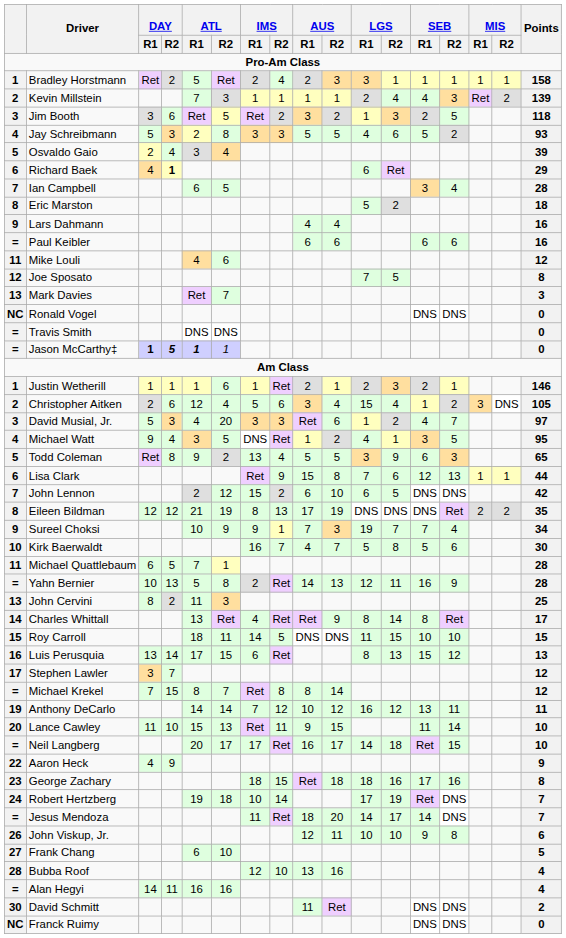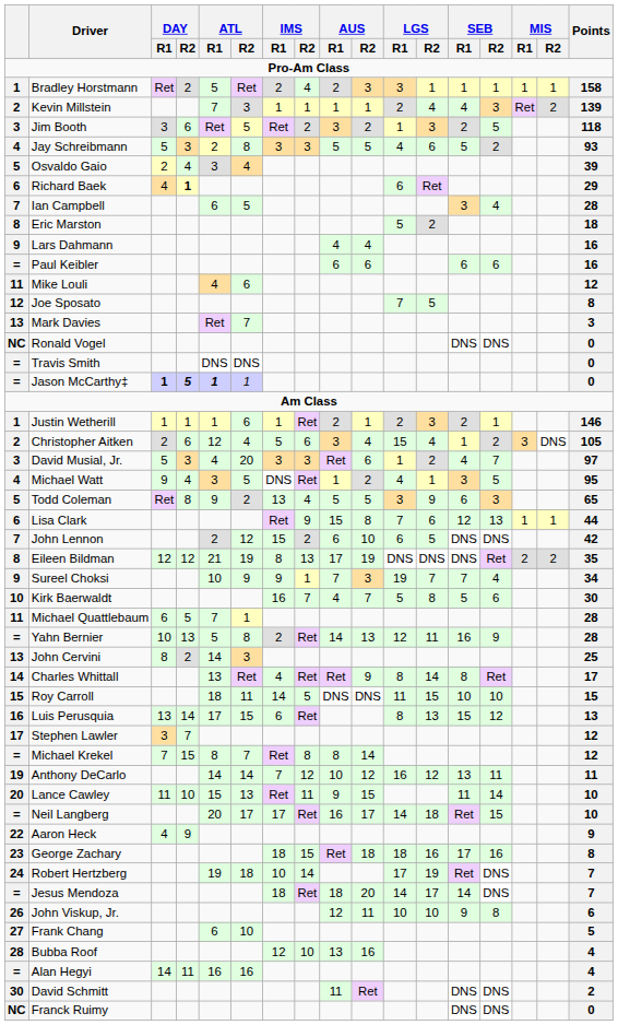John Cervini | ATL / R1: 11 -> 14
Jesus Mendoza | IMS / R1: 11 -> 18
